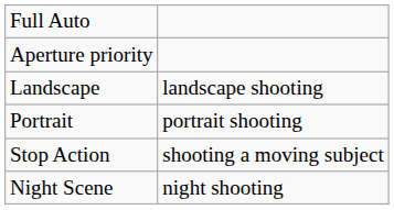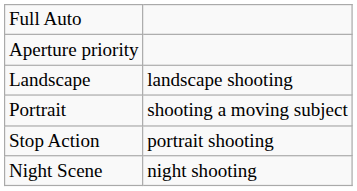Portrait | column 2: portrait shooting -> shooting a moving subject
Stop Action | column 2: shooting a moving subject -> portrait shooting
